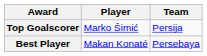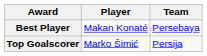rows swapped: Best Player <-> Top Goalscorer
